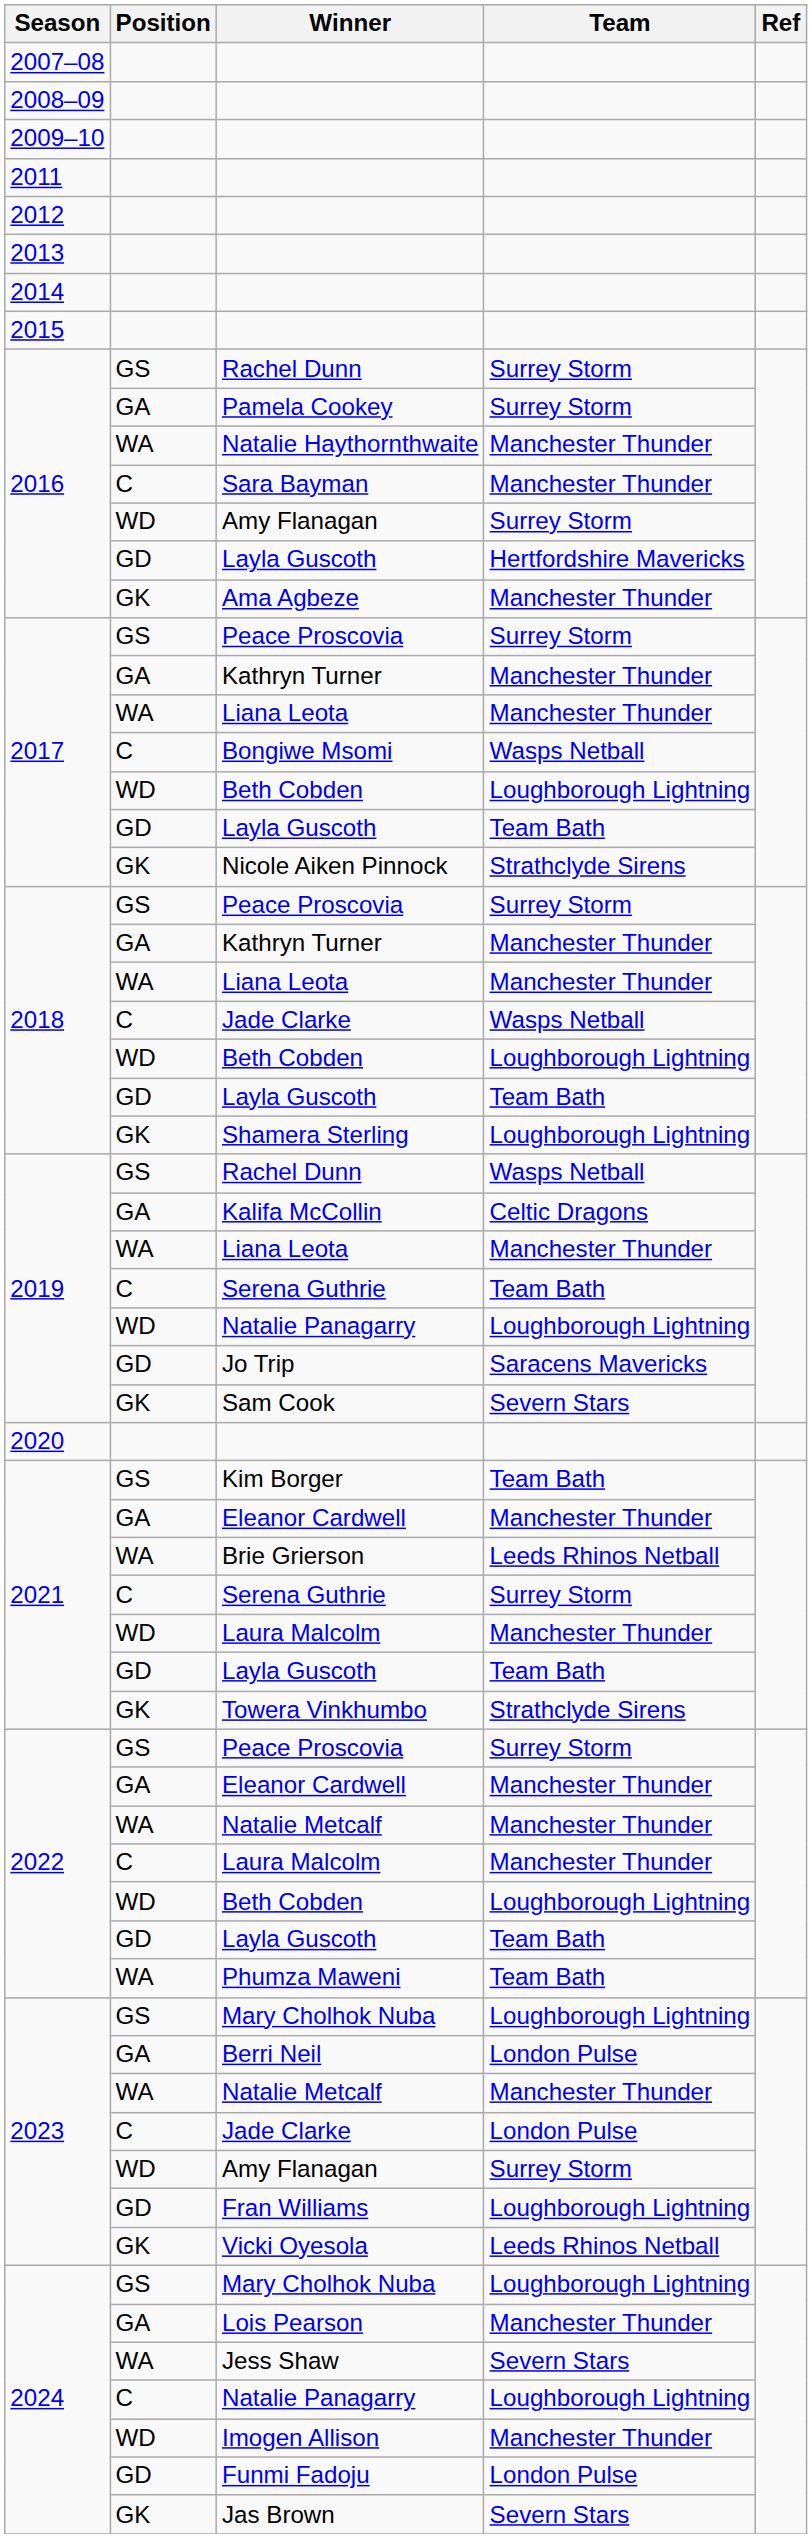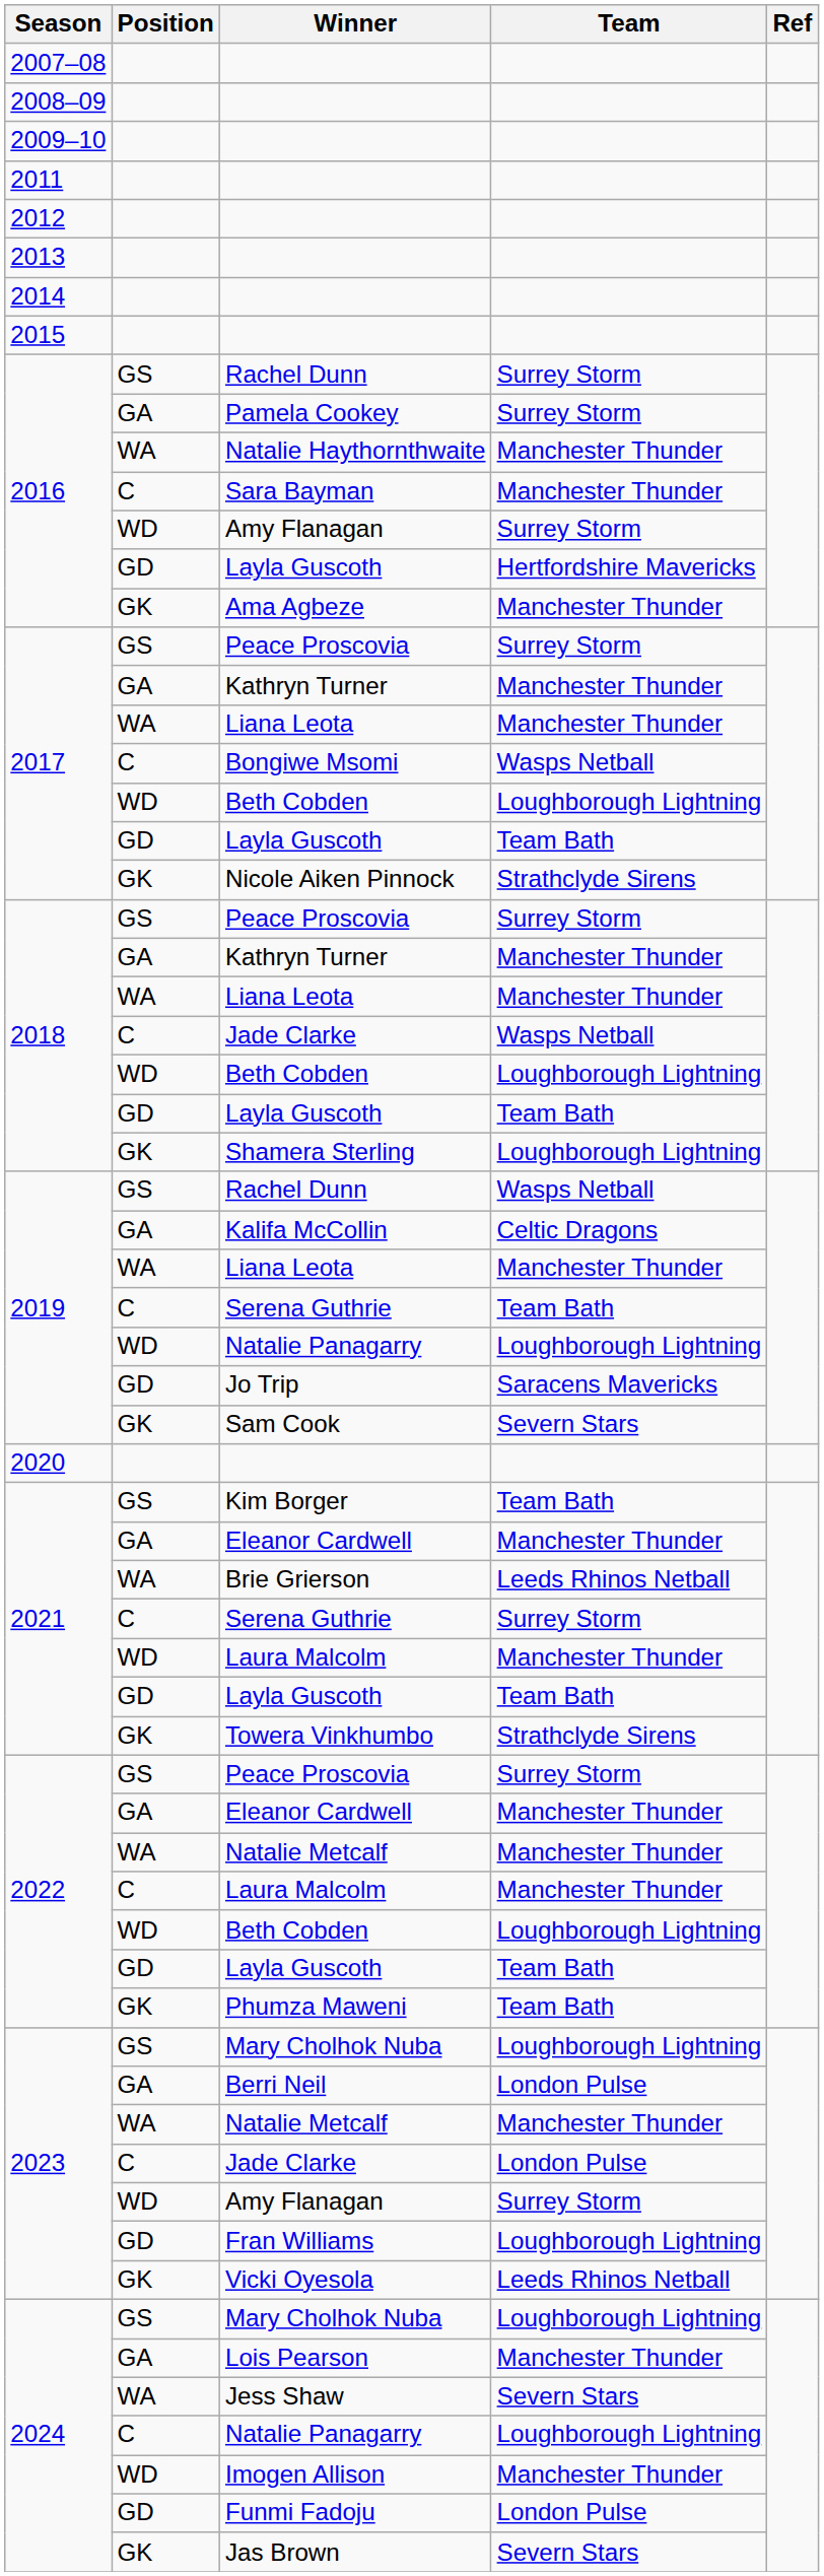Phumza Maweni | Position: WA -> GK
